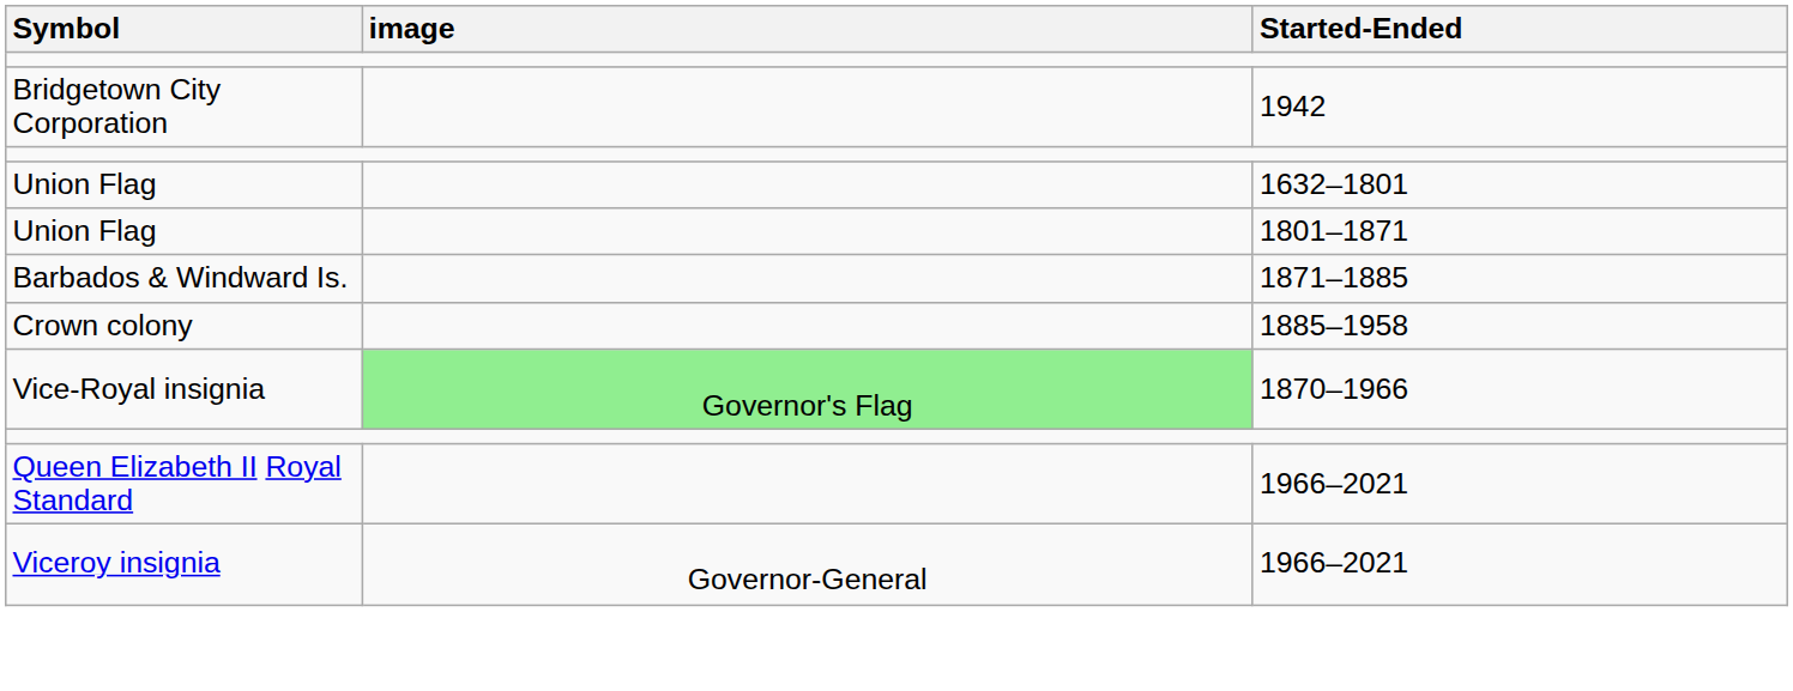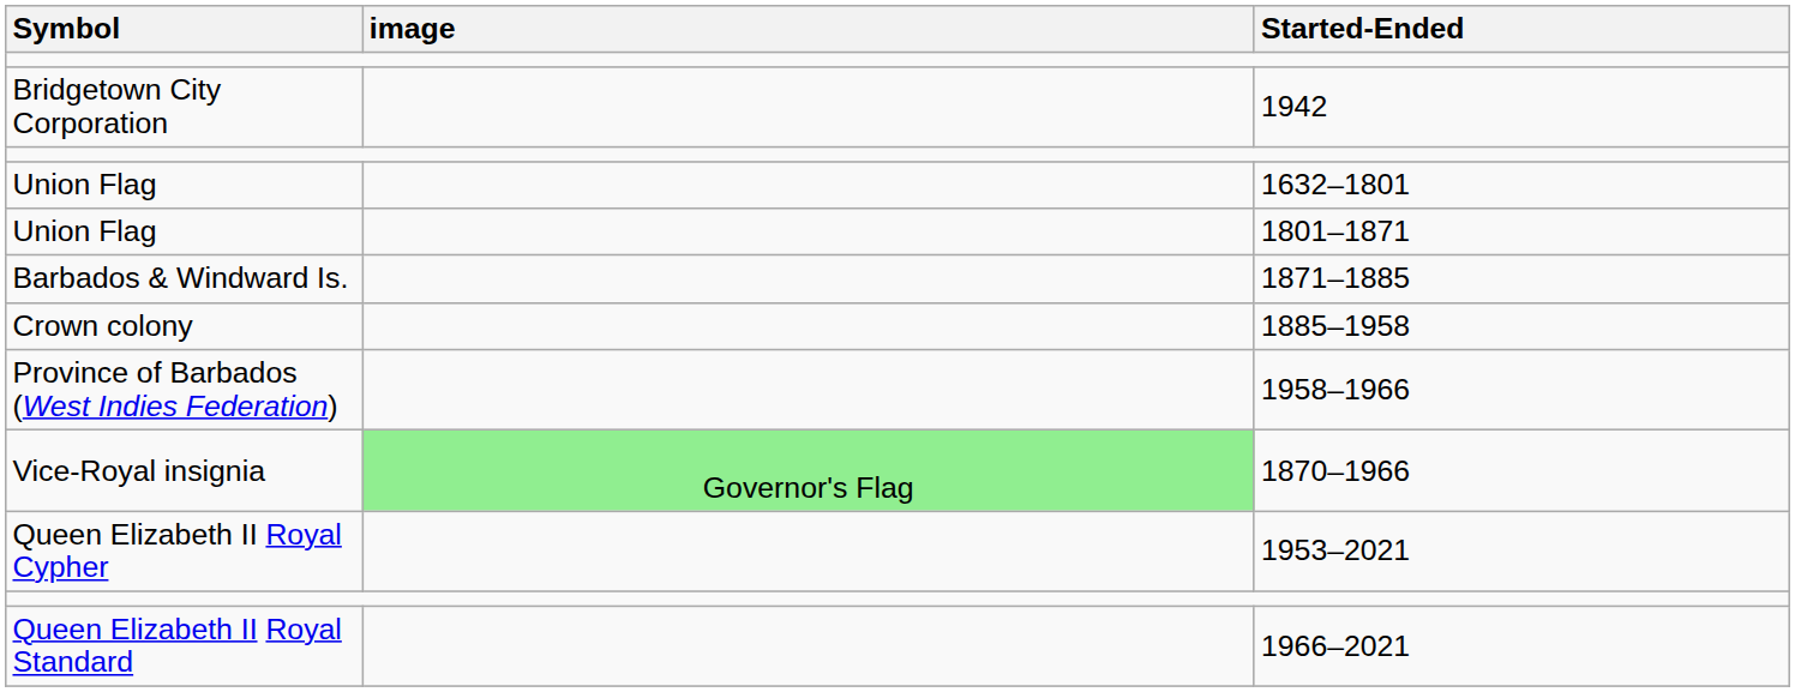+ row: Province of Barbados (West Indies Federation) | 1958–1966
+ row: Queen Elizabeth II Royal Cypher | 1953–2021
- row: Viceroy insignia | Governor-General | 1966–2021
